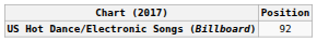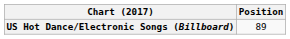US Hot Dance/Electronic Songs (Billboard) | Position: 92 -> 89
